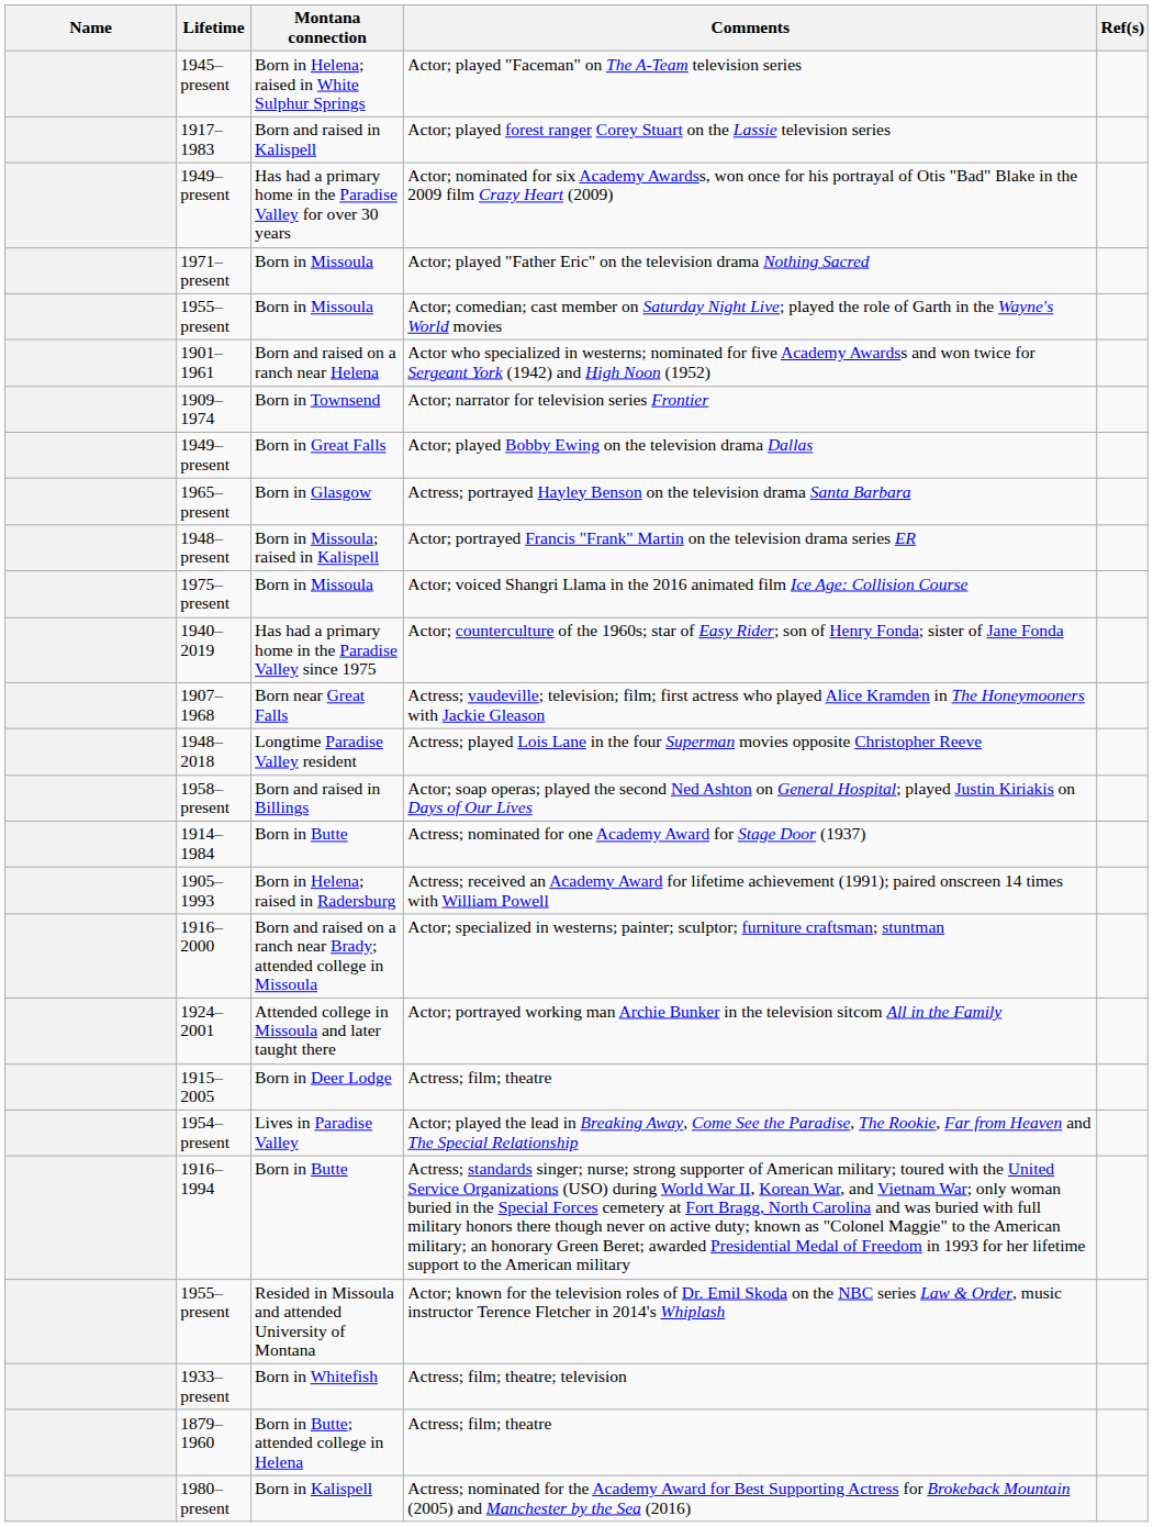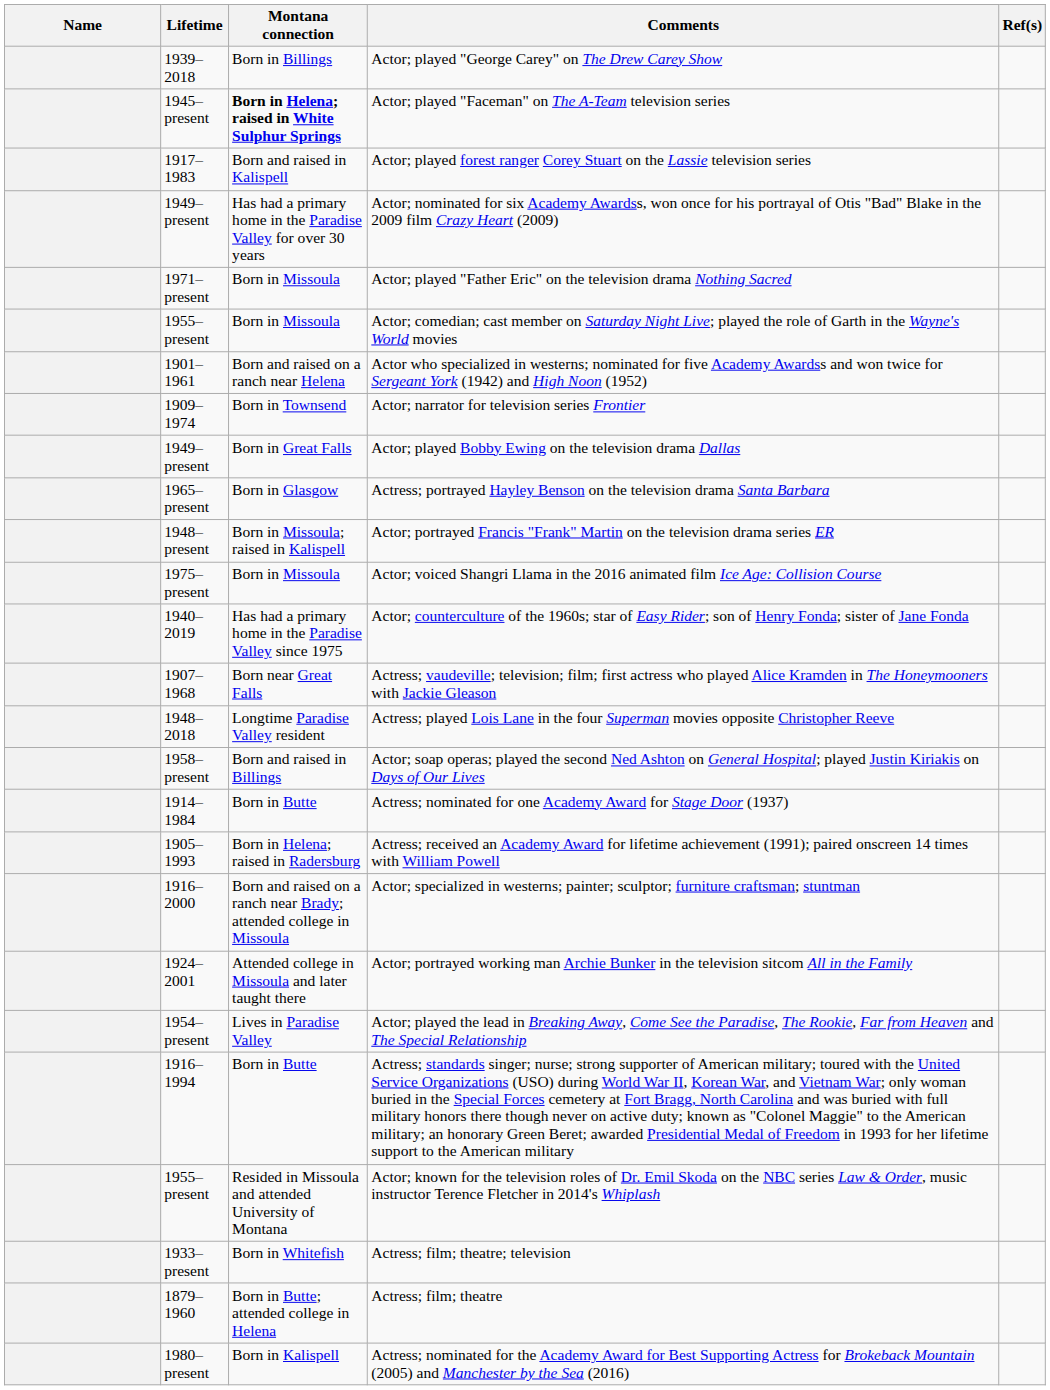+ row: 1939–2018 | Born in Billings | Actor; played "George Carey" on The Drew Carey Show
Actor; played "Faceman" on The A-Team television series | Montana connection: normal -> bold
- row: 1915–2005 | Born in Deer Lodge | Actress; film; theatre
